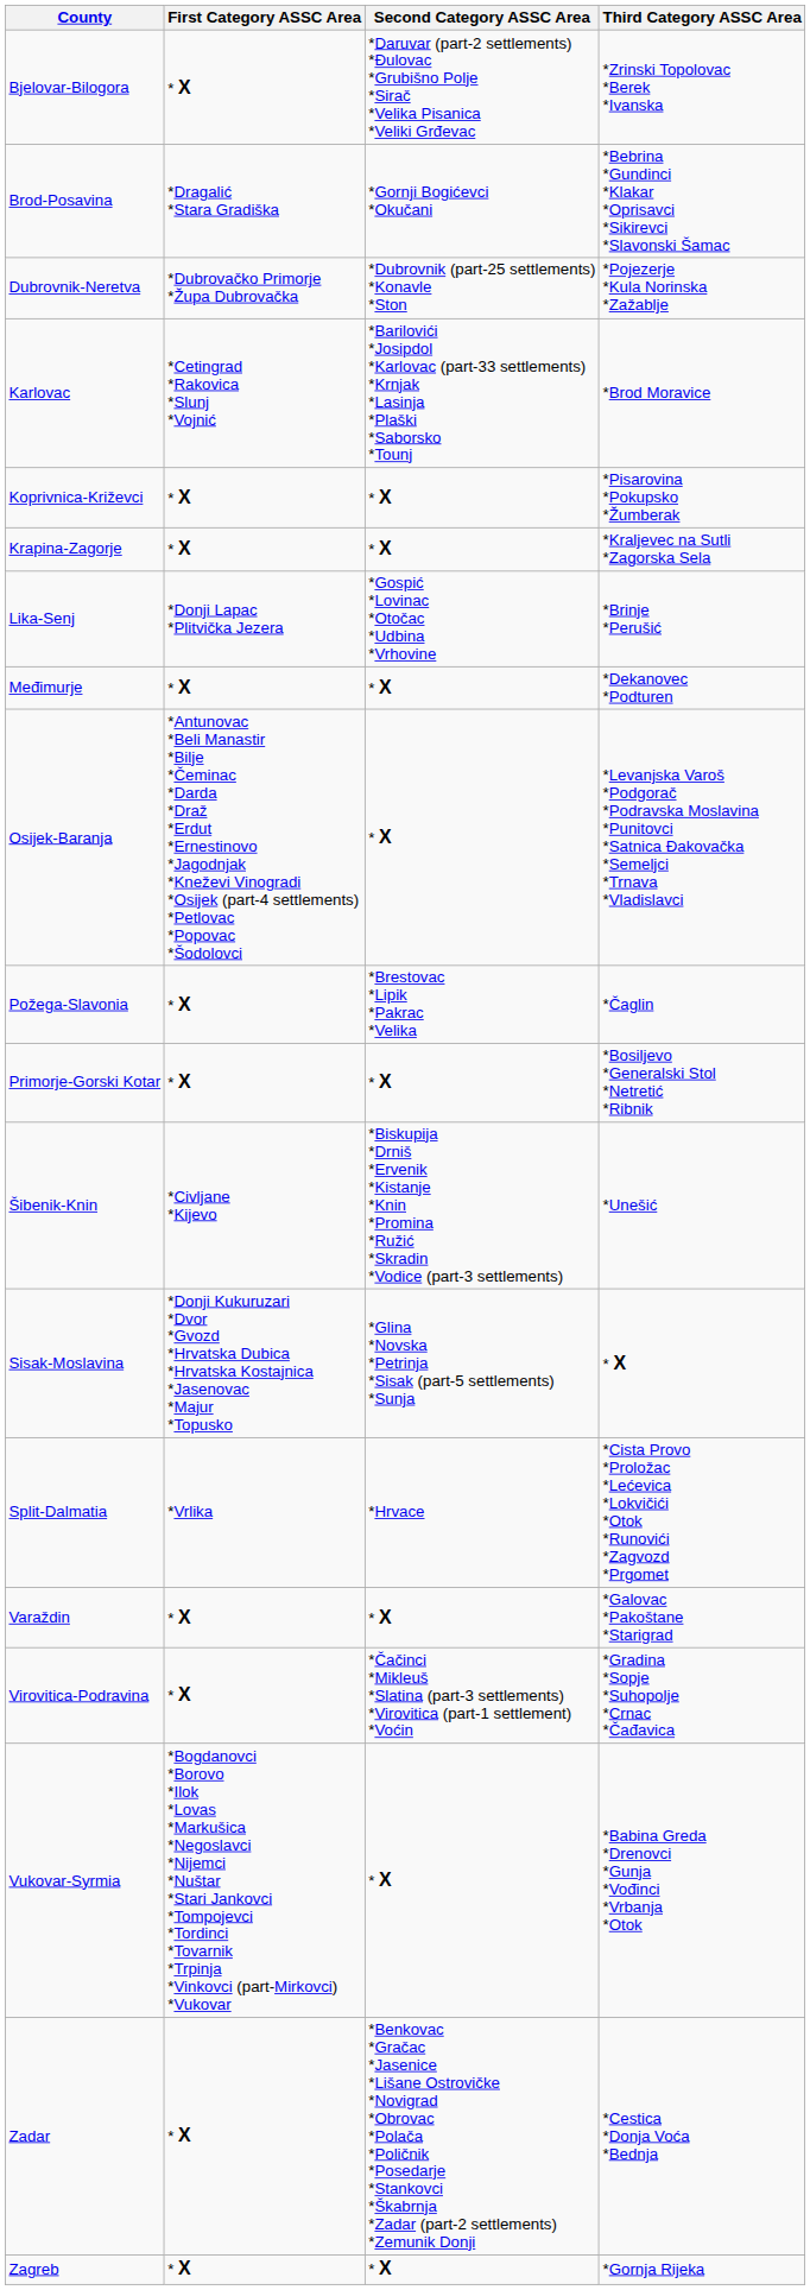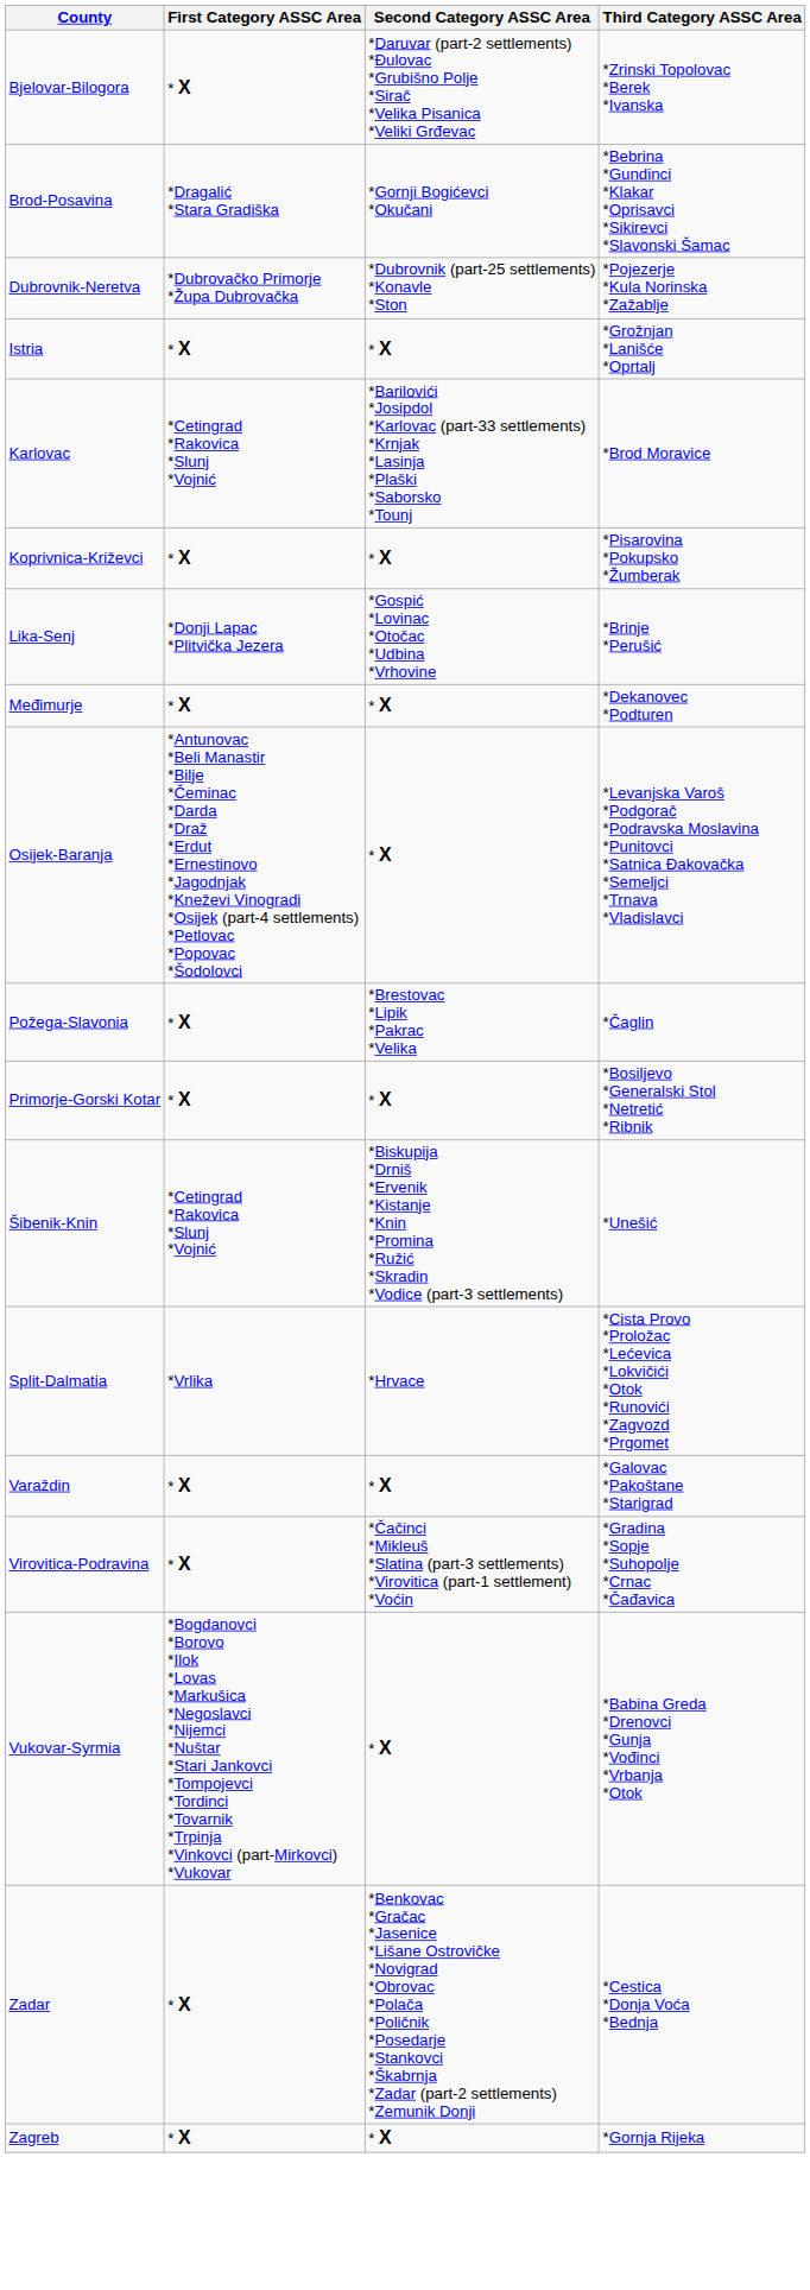+ row: Istria | * X | * X | *Grožnjan *Lanišće *Oprtalj
- row: Krapina-Zagorje | * X | * X | *Kraljevec na Sutli *Zagorska Sela
Šibenik-Knin | First Category ASSC Area: *Civljane *Kijevo -> *Cetingrad *Rakovica *Slunj *Vojnić
- row: Sisak-Moslavina | *Donji Kukuruzari *Dvor *Gvozd *Hrvatska Dubica *Hrvatska Kostajnica *Jasenovac *Majur *Topusko | *Glina *Novska *Petrinja *Sisak (part-5 settlements) *Sunja | * X
